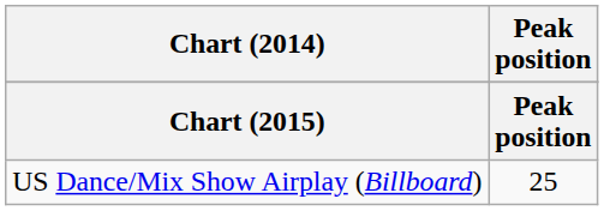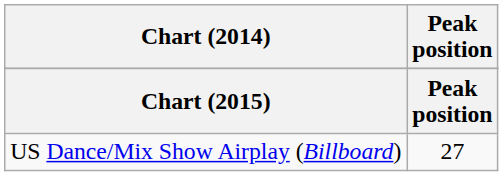US Dance/Mix Show Airplay (Billboard) | Peak position: 25 -> 27
